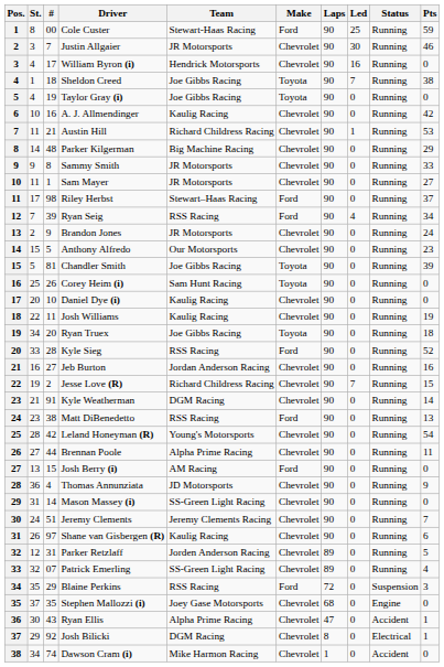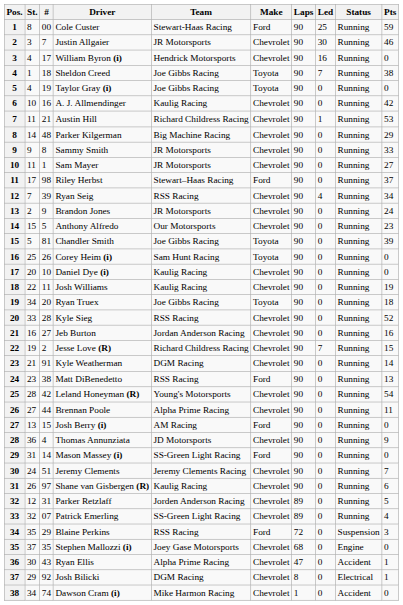Ryan Seig | Make: Ford -> Chevrolet
Kyle Sieg | Make: Ford -> Chevrolet
Mason Massey (i) | Make: Chevrolet -> Ford
